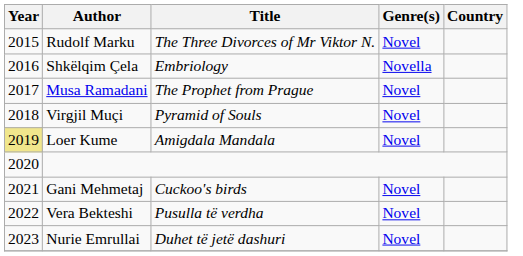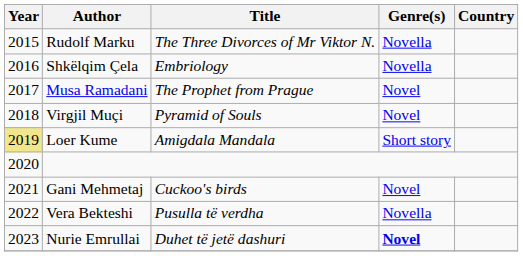Rudolf Marku | Genre(s): Novel -> Novella
Loer Kume | Genre(s): Novel -> Short story
Vera Bekteshi | Genre(s): Novel -> Novella
Nurie Emrullai | Genre(s): normal -> bold
